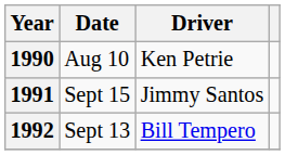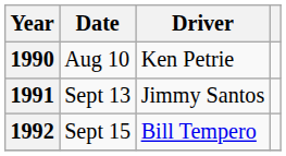1991 | Date: Sept 15 -> Sept 13
1992 | Date: Sept 13 -> Sept 15
